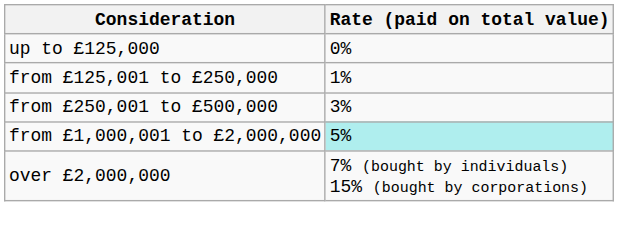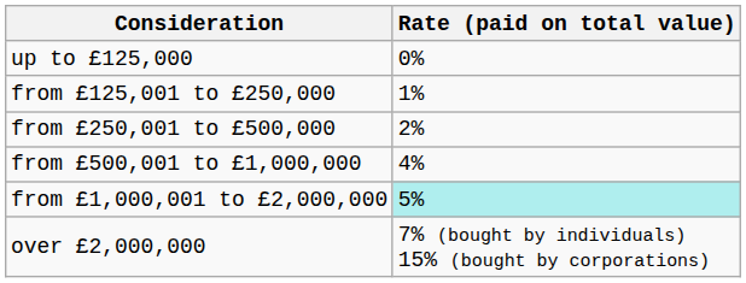from £250,001 to £500,000 | Rate (paid on total value): 3% -> 2%
+ row: from £500,001 to £1,000,000 | 4%
